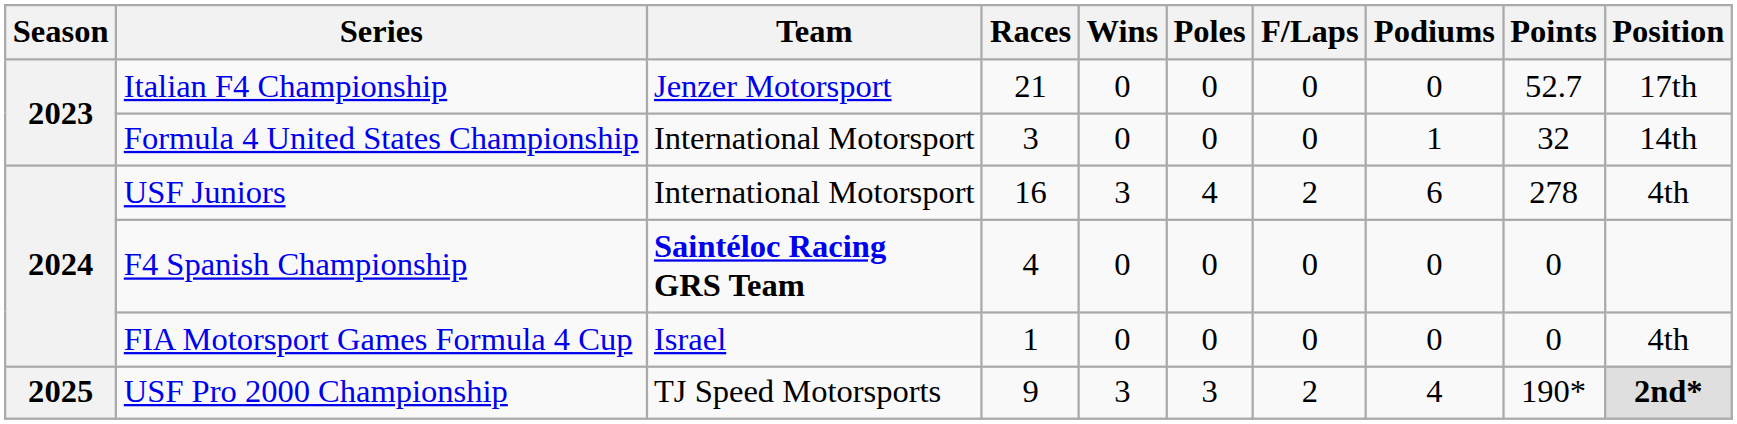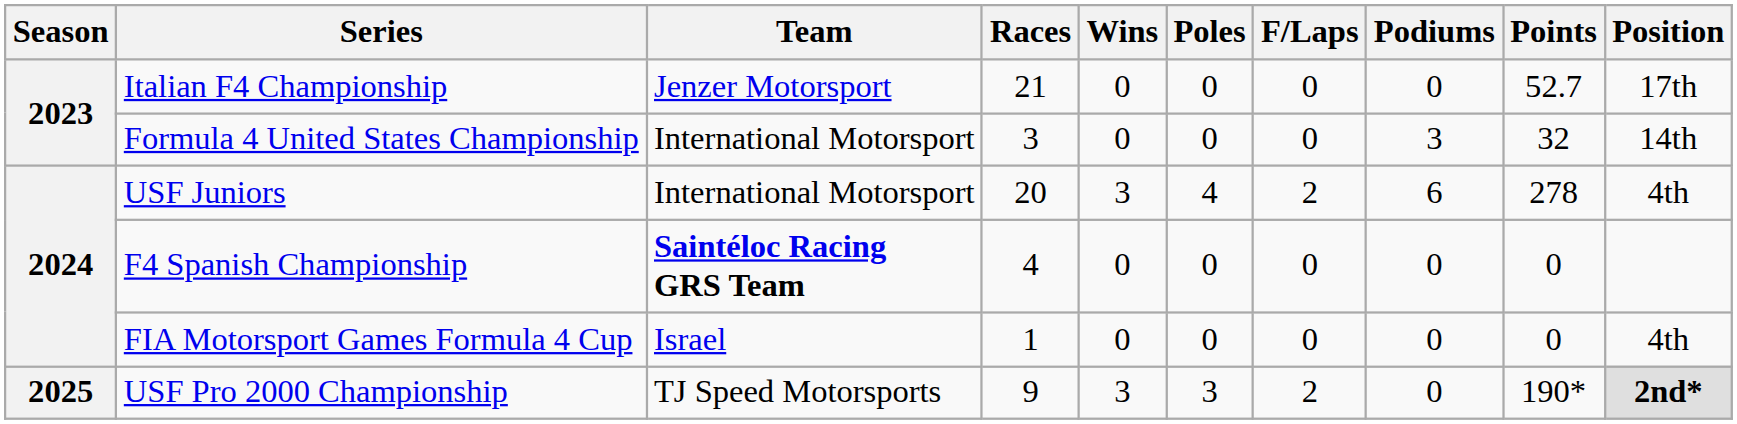Formula 4 United States Championship | Podiums: 1 -> 3
USF Juniors | Races: 16 -> 20
USF Pro 2000 Championship | Podiums: 4 -> 0
